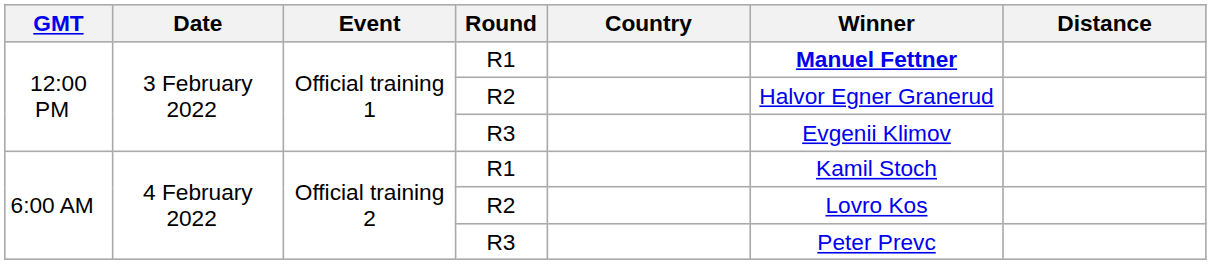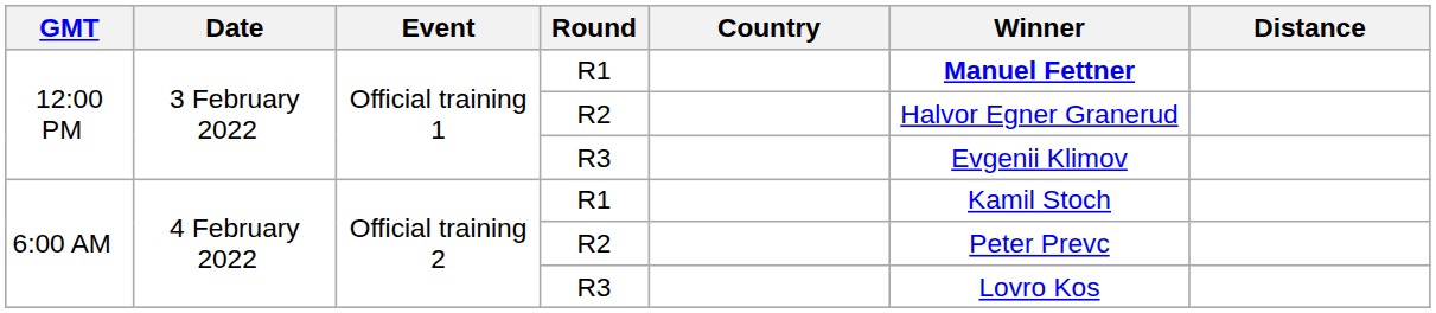6:00 AM / R2 | Winner: Lovro Kos -> Peter Prevc
6:00 AM / R3 | Winner: Peter Prevc -> Lovro Kos
